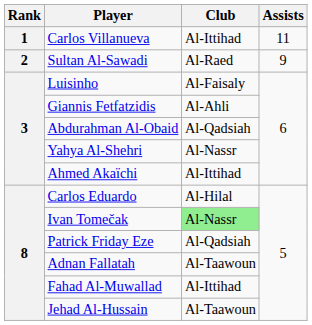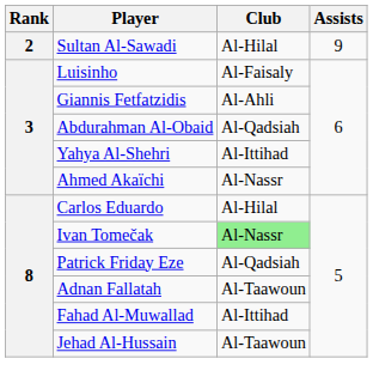- row: 1 | Carlos Villanueva | Al-Ittihad | 11
Sultan Al-Sawadi | Club: Al-Raed -> Al-Hilal
Yahya Al-Shehri | Club: Al-Nassr -> Al-Ittihad
Ahmed Akaïchi | Club: Al-Ittihad -> Al-Nassr
